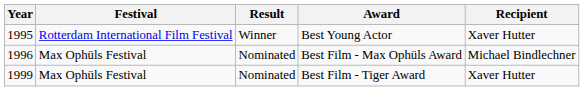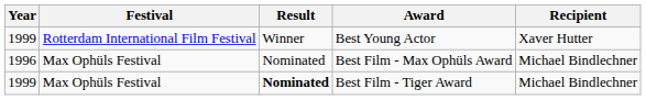Best Young Actor | Year: 1995 -> 1999
Best Film - Tiger Award | Result: normal -> bold
Best Film - Tiger Award | Recipient: Xaver Hutter -> Michael Bindlechner
